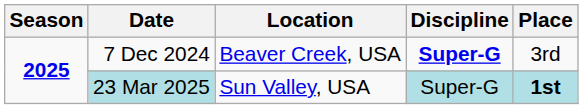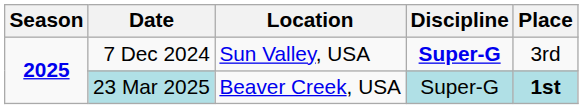7 Dec 2024 | Location: Beaver Creek, USA -> Sun Valley, USA
23 Mar 2025 | Location: Sun Valley, USA -> Beaver Creek, USA
